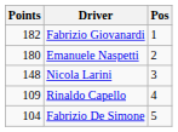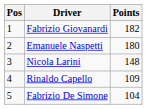columns swapped: Pos <-> Points
